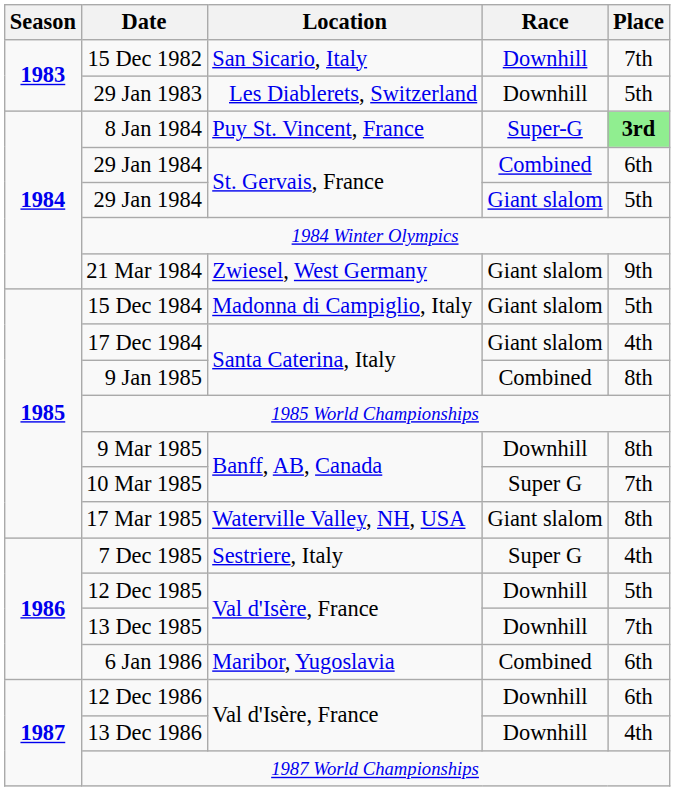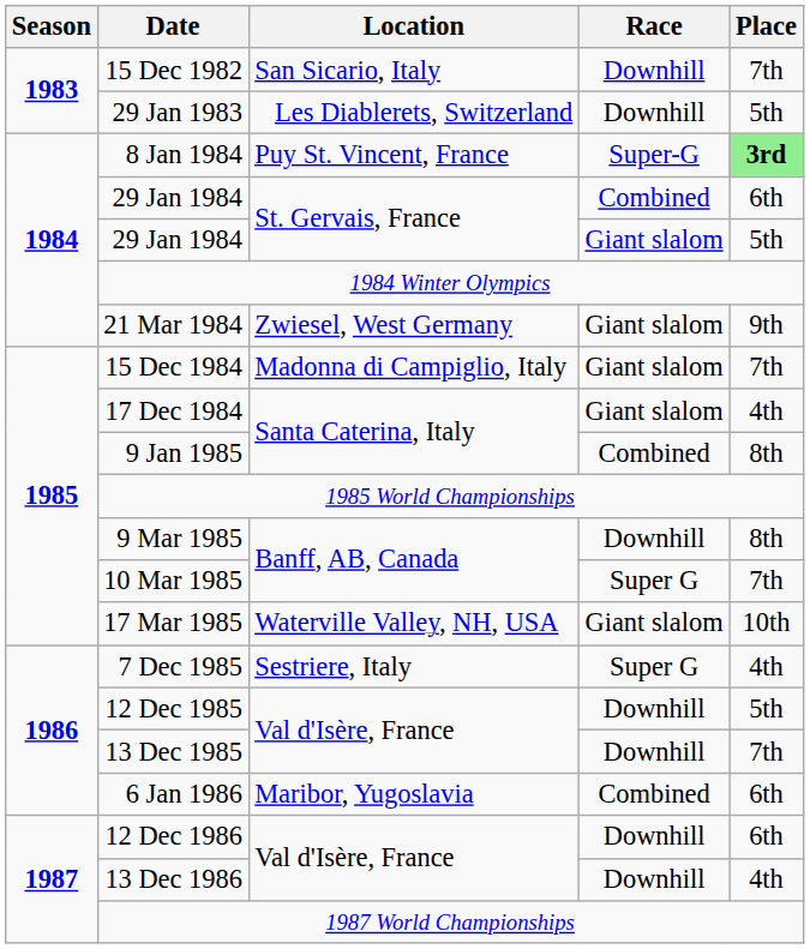15 Dec 1984 | Place: 5th -> 7th
17 Mar 1985 | Place: 8th -> 10th
